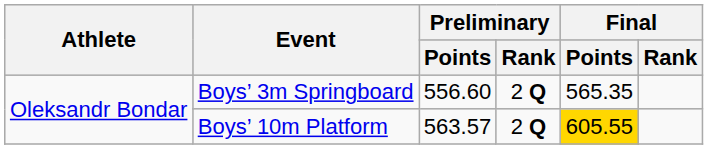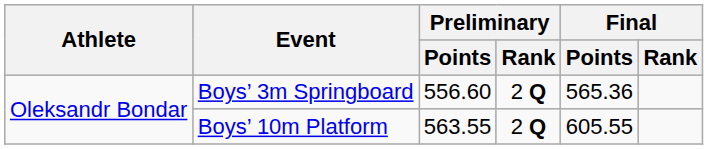Boys’ 3m Springboard | Final / Points: 565.35 -> 565.36
Boys’ 10m Platform | Preliminary / Points: 563.57 -> 563.55
Boys’ 10m Platform | Final / Points: gold background -> no background
